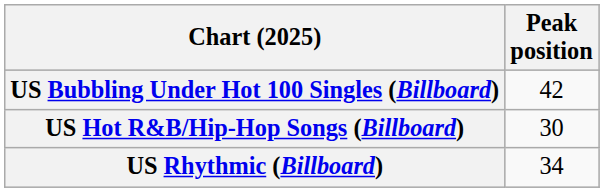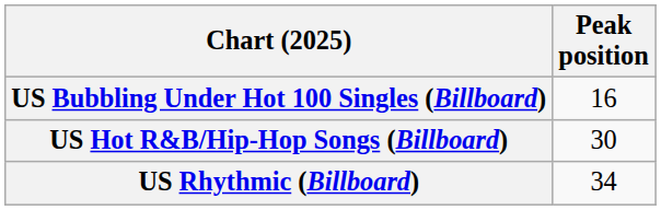US Bubbling Under Hot 100 Singles (Billboard) | Peak position: 42 -> 16
